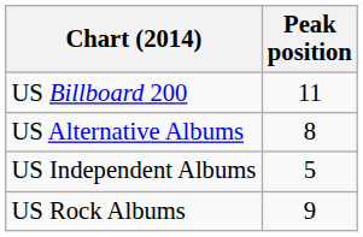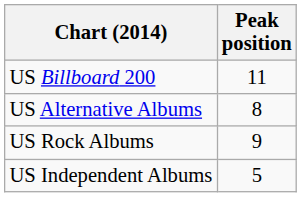rows swapped: US Independent Albums <-> US Rock Albums
